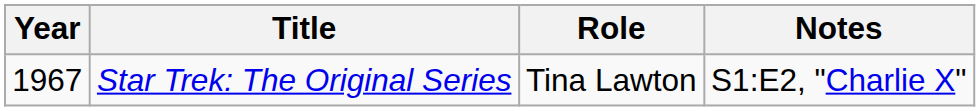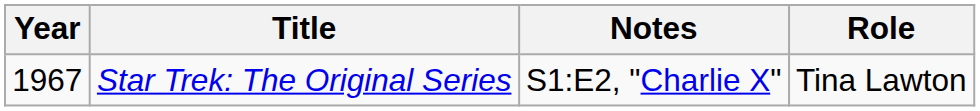columns swapped: Role <-> Notes
